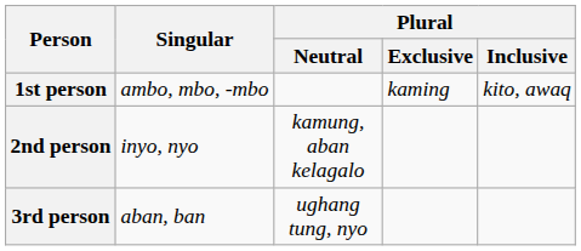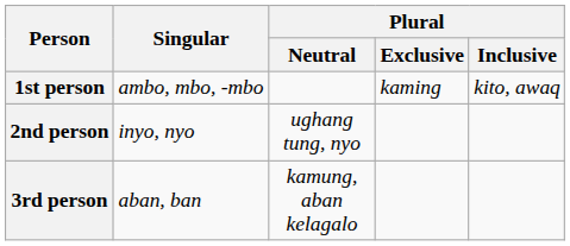2nd person | Plural / Neutral: kamung, aban kelagalo -> ughang tung, nyo
3rd person | Plural / Neutral: ughang tung, nyo -> kamung, aban kelagalo
